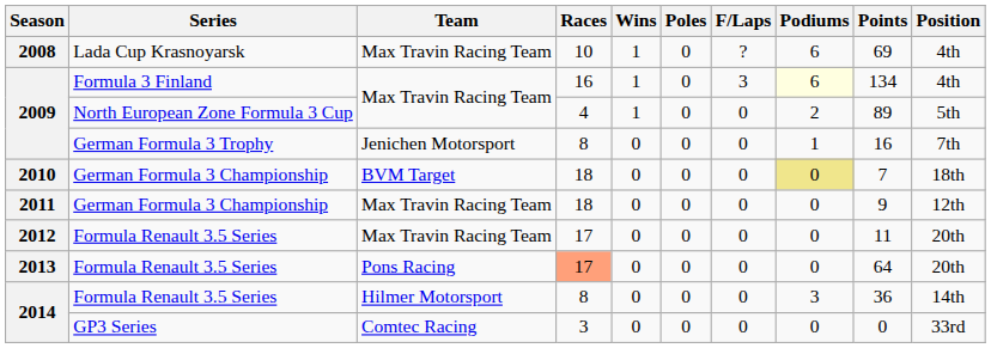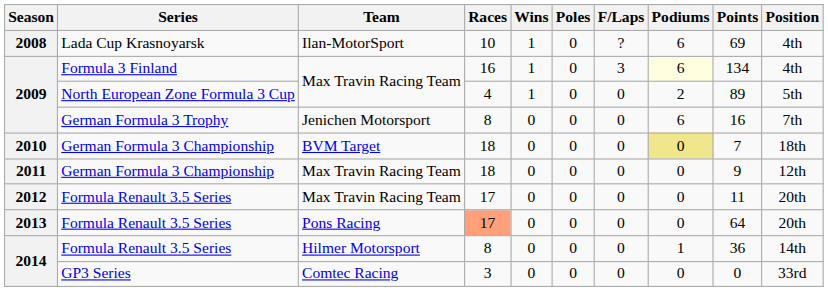2008 | Team: Max Travin Racing Team -> Ilan-MotorSport
2009 / German Formula 3 Trophy | Podiums: 1 -> 6
2014 / Formula Renault 3.5 Series | Podiums: 3 -> 1
